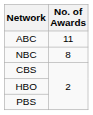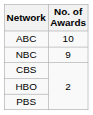ABC | No. of Awards: 11 -> 10
NBC | No. of Awards: 8 -> 9
